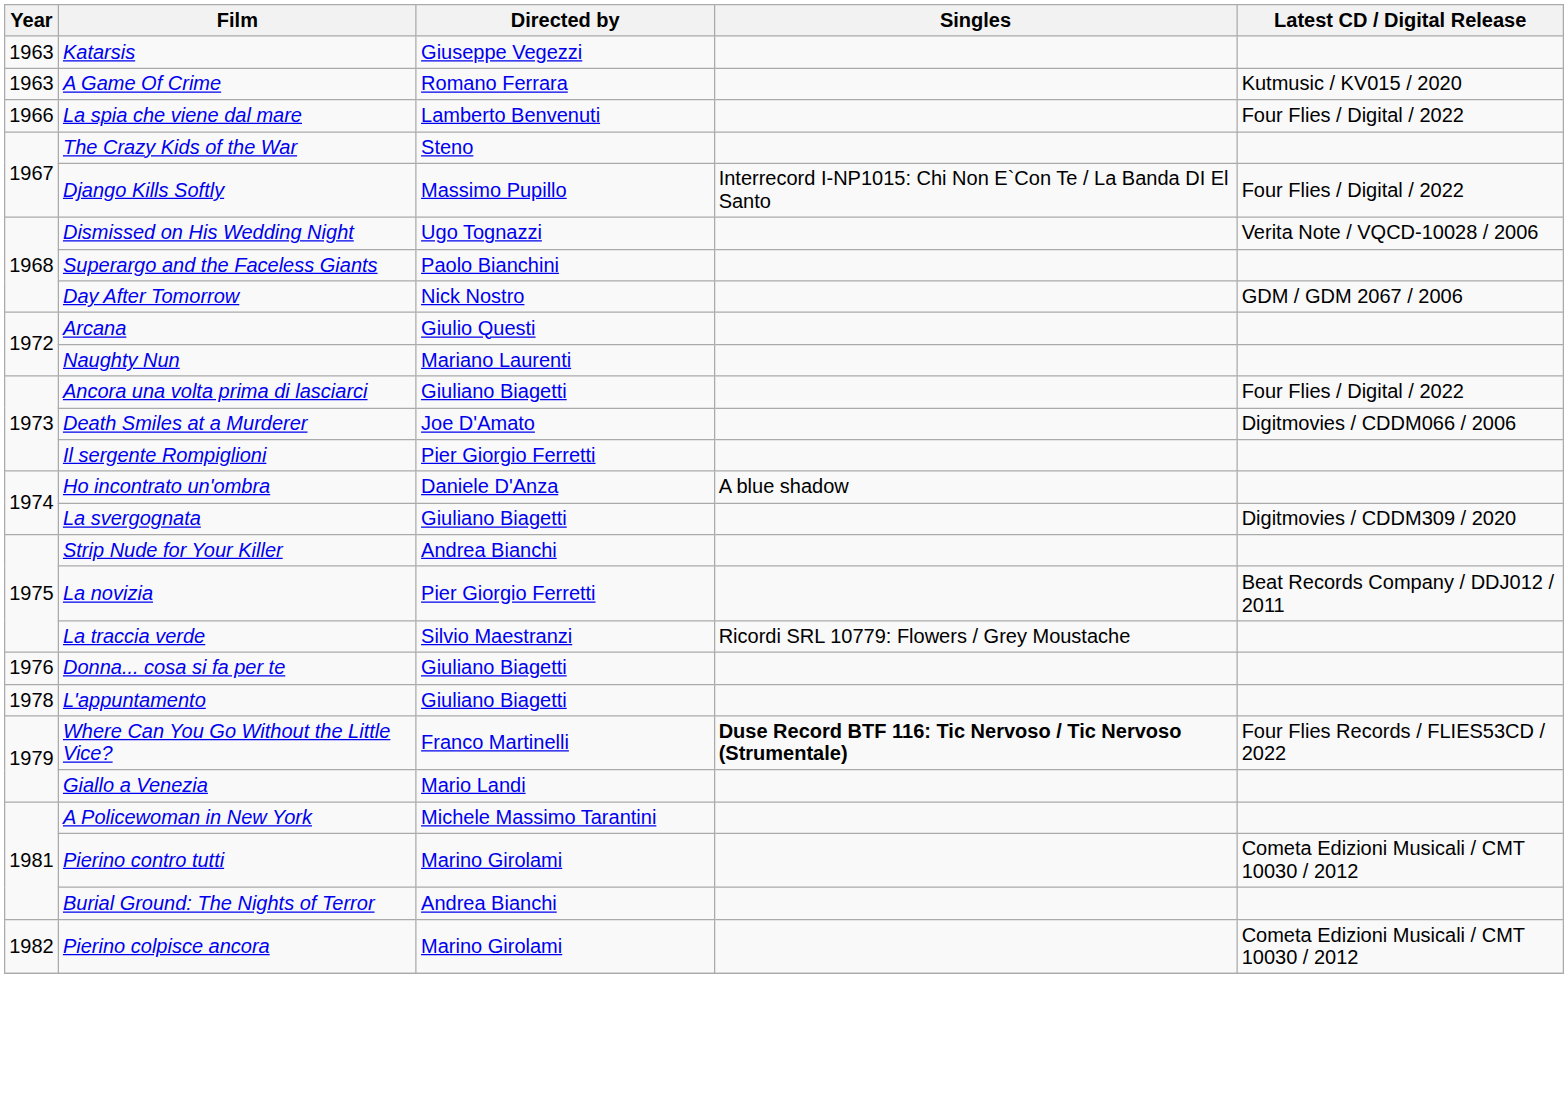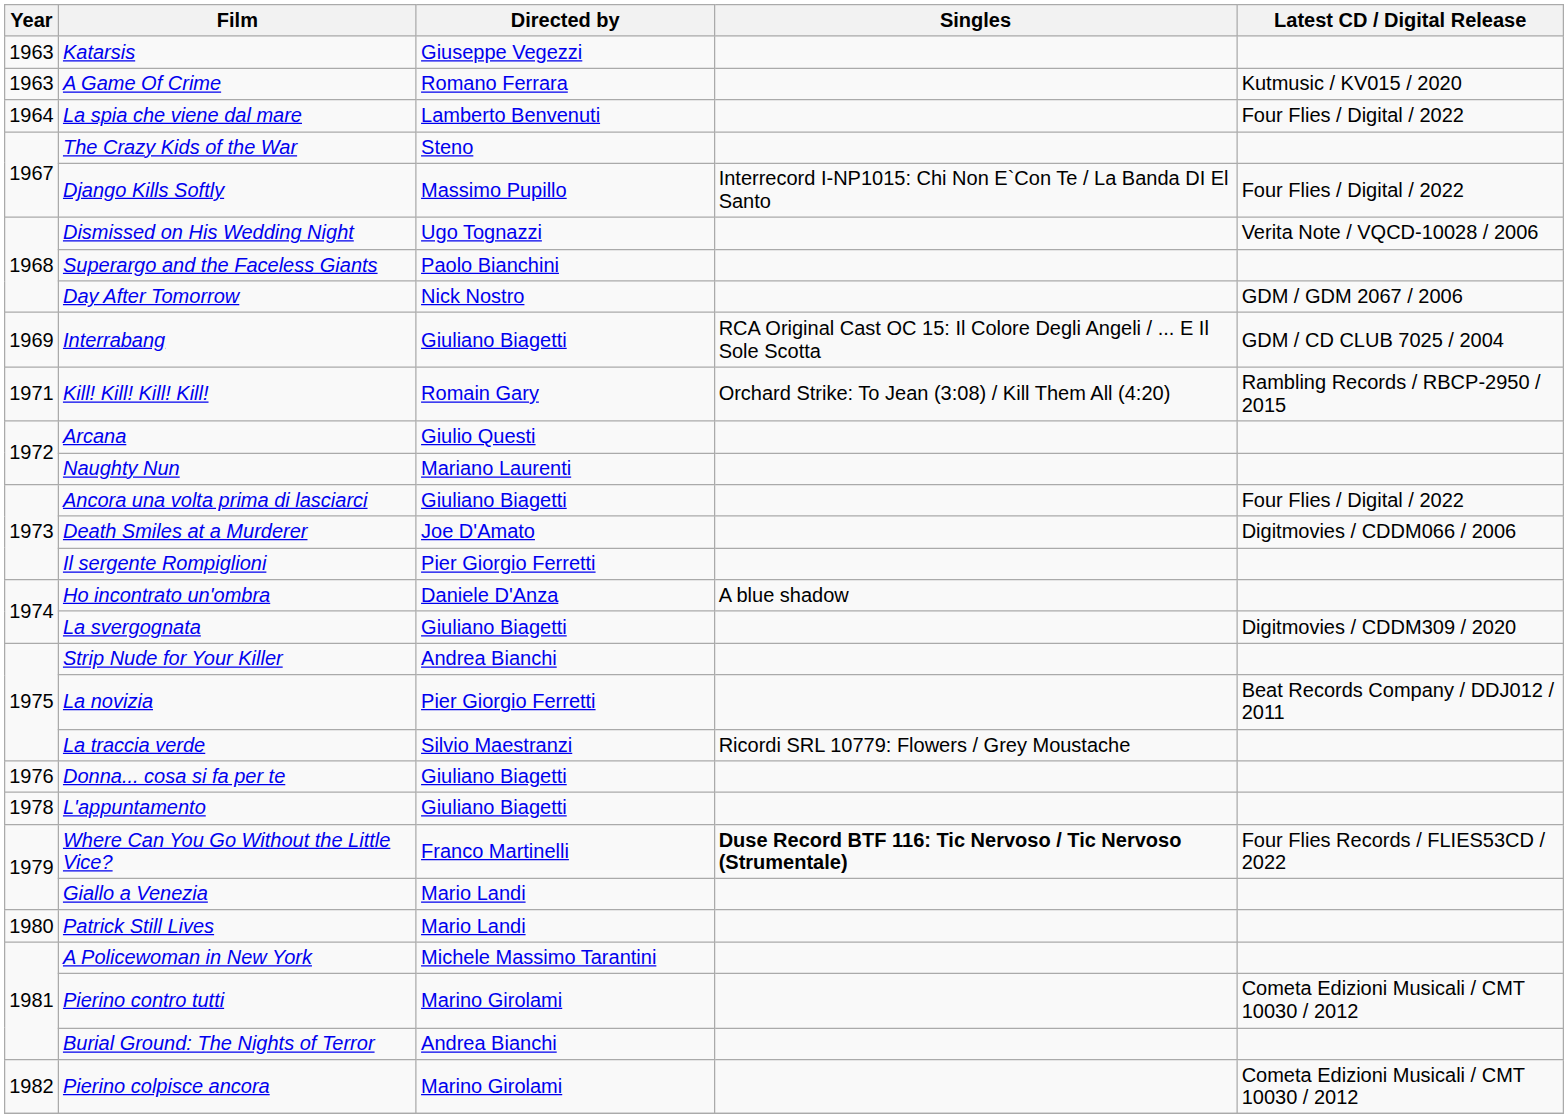La spia che viene dal mare | Year: 1966 -> 1964
+ row: 1969 | Interrabang | Giuliano Biagetti | RCA Original Cast OC 15: Il Colore Degli Angeli / ... E Il Sole Scotta | GDM / CD CLUB 7025 / 2004
+ row: 1971 | Kill! Kill! Kill! Kill! | Romain Gary | Orchard Strike: To Jean (3:08) / Kill Them All (4:20) | Rambling Records / RBCP-2950 / 2015
+ row: 1980 | Patrick Still Lives | Mario Landi
